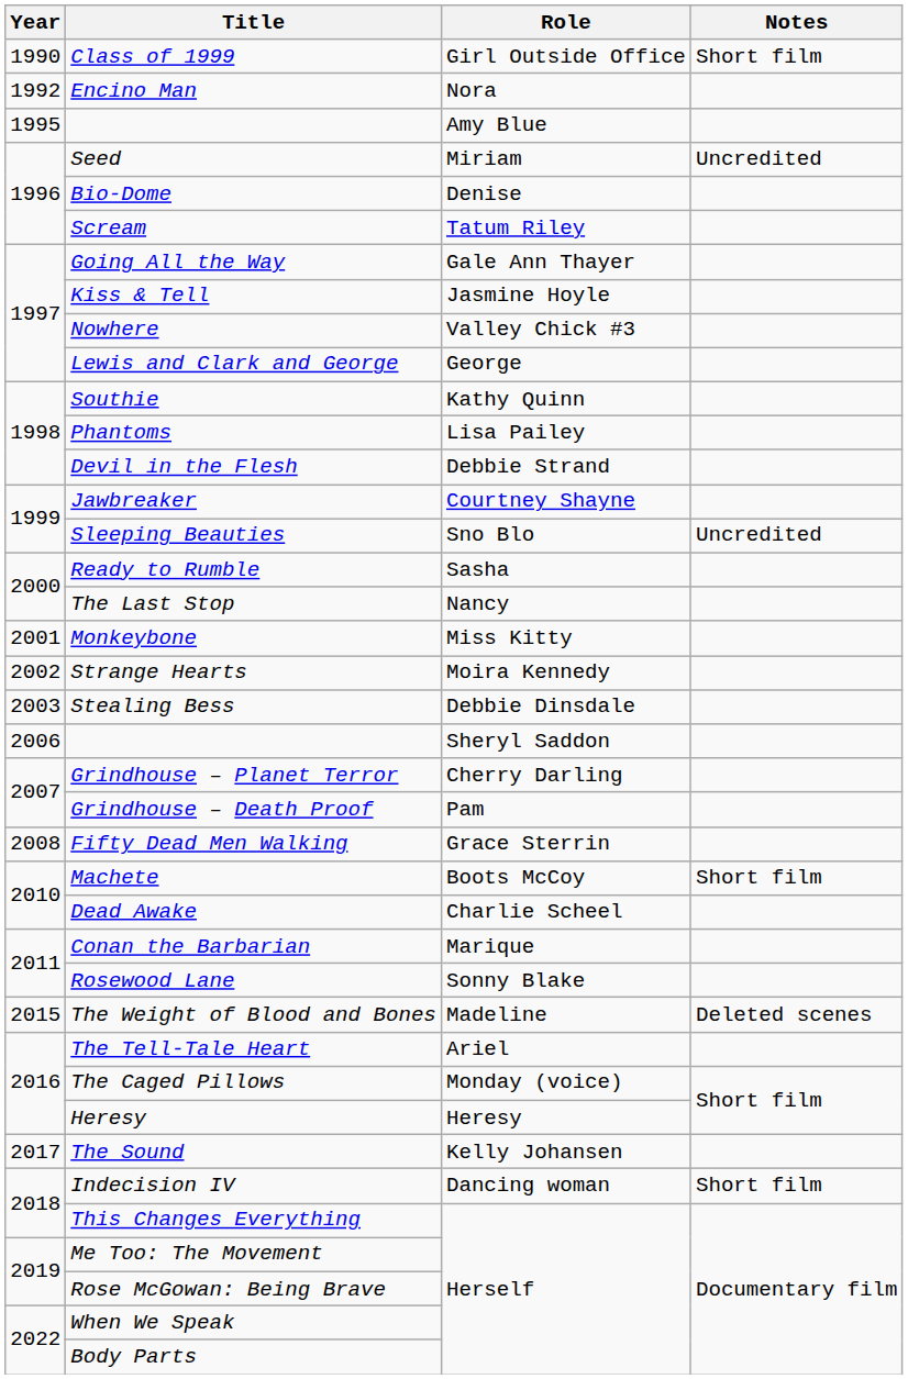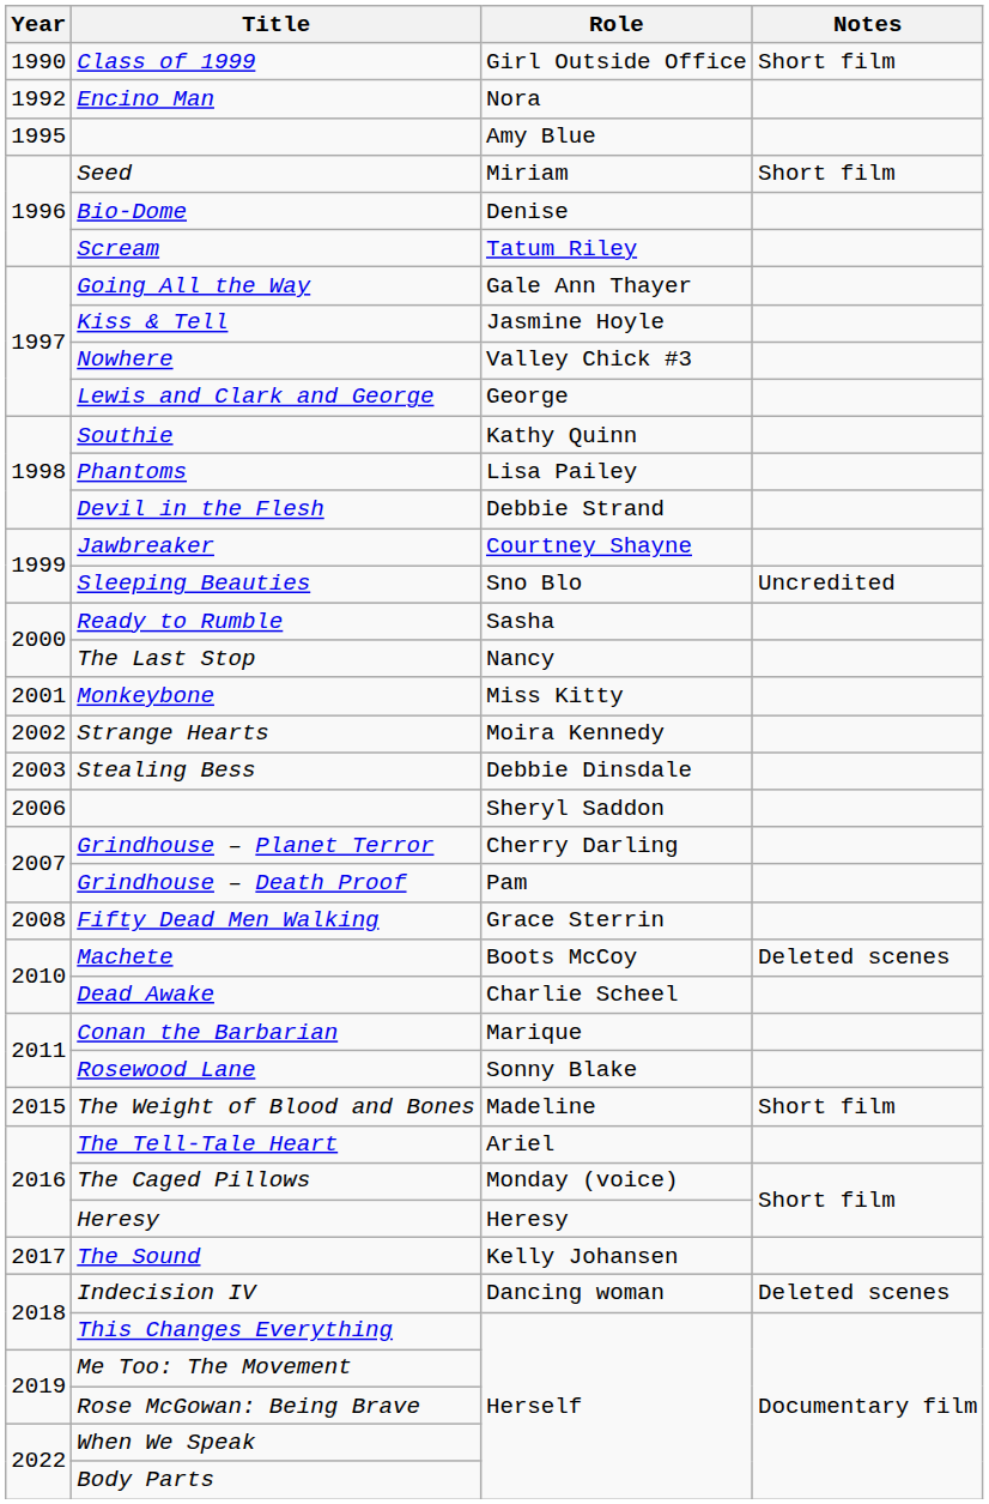Seed | Notes: Uncredited -> Short film
Machete | Notes: Short film -> Deleted scenes
The Weight of Blood and Bones | Notes: Deleted scenes -> Short film
Indecision IV | Notes: Short film -> Deleted scenes
